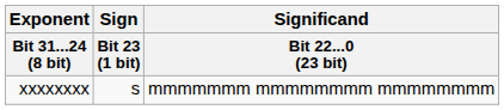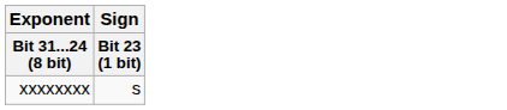- column: Significand | Bit 22...0 (23 bit) | mmmmmmm mmmmmmmm mmmmmmmm
